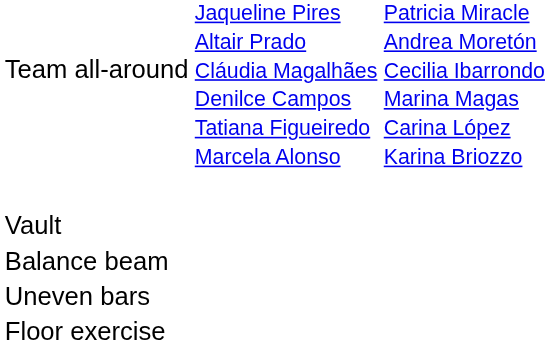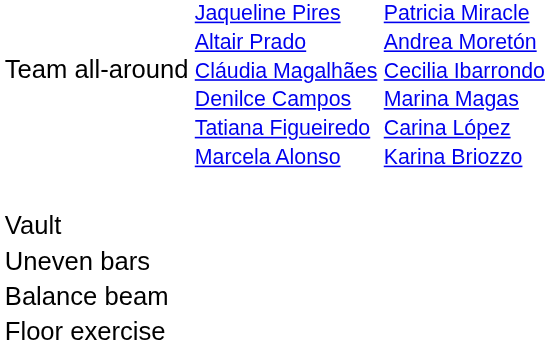rows swapped: Uneven bars <-> Balance beam
